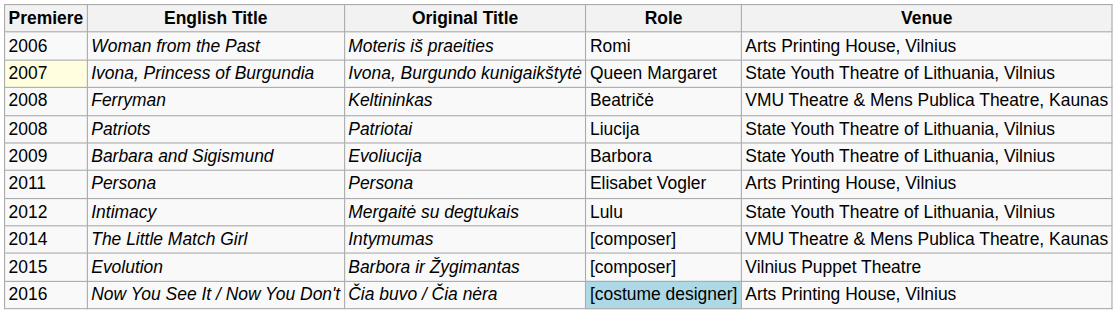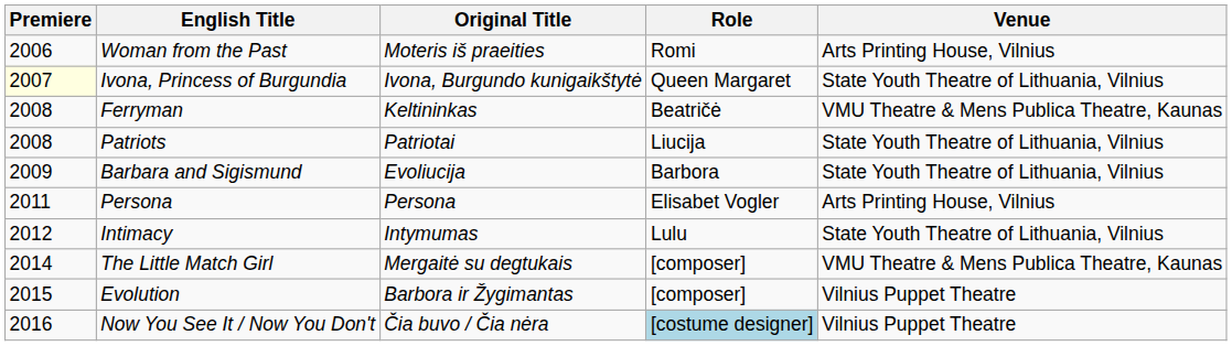Intimacy | Original Title: Mergaitė su degtukais -> Intymumas
The Little Match Girl | Original Title: Intymumas -> Mergaitė su degtukais
Now You See It / Now You Don't | Venue: Arts Printing House, Vilnius -> Vilnius Puppet Theatre
